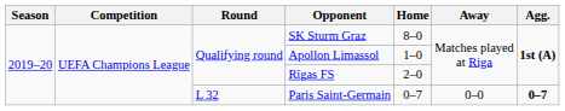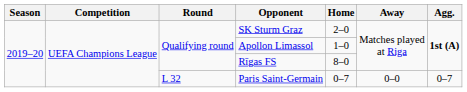SK Sturm Graz | Home: 8–0 -> 2–0
Rīgas FS | Home: 2–0 -> 8–0
Paris Saint-Germain | Agg.: bold -> normal
